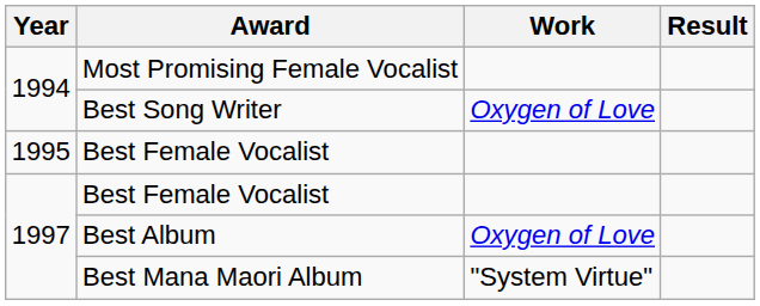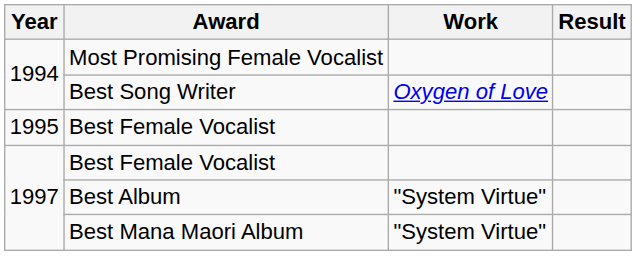Best Album | Work: Oxygen of Love -> "System Virtue"
